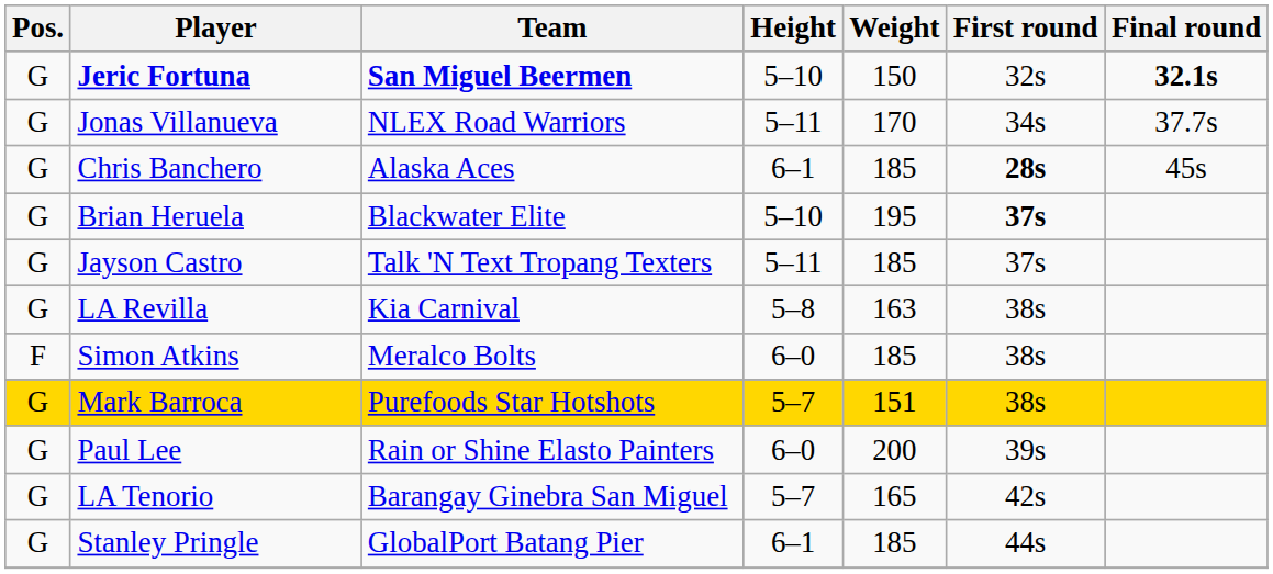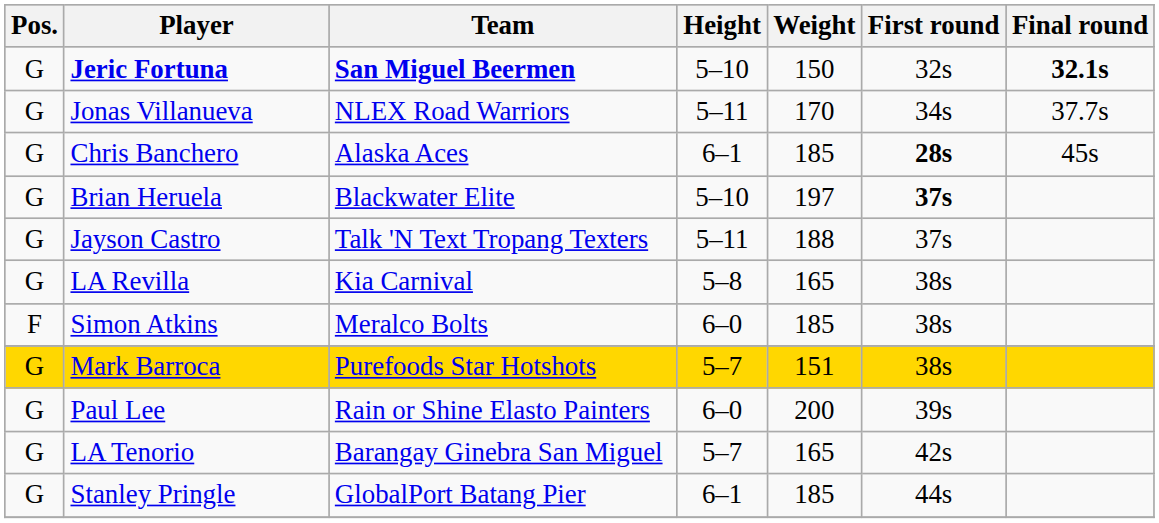Brian Heruela | Weight: 195 -> 197
Jayson Castro | Weight: 185 -> 188
LA Revilla | Weight: 163 -> 165
